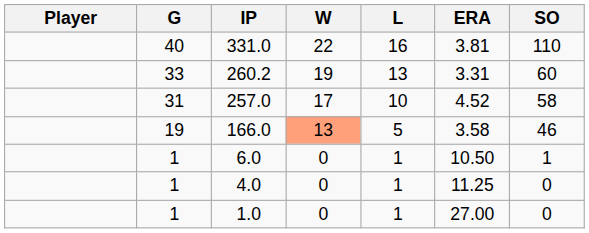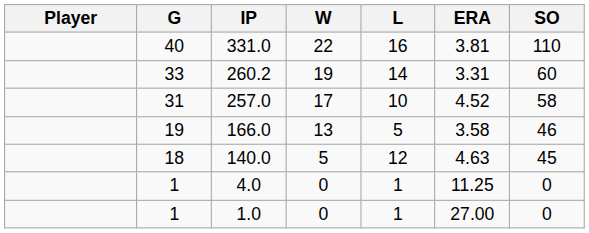260.2 | L: 13 -> 14
166.0 | W: lightsalmon background -> no background
+ row: 18 | 140.0 | 5 | 12 | 4.63 | 45
- row: 1 | 6.0 | 0 | 1 | 10.50 | 1
